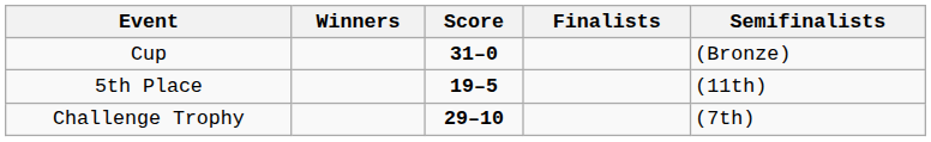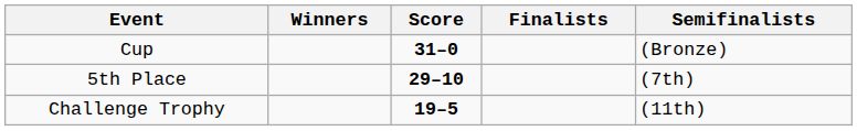5th Place | Score: 19–5 -> 29–10
5th Place | Semifinalists: (11th) -> (7th)
Challenge Trophy | Score: 29–10 -> 19–5
Challenge Trophy | Semifinalists: (7th) -> (11th)
